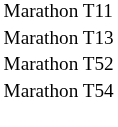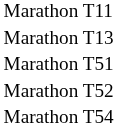+ row: Marathon T51
